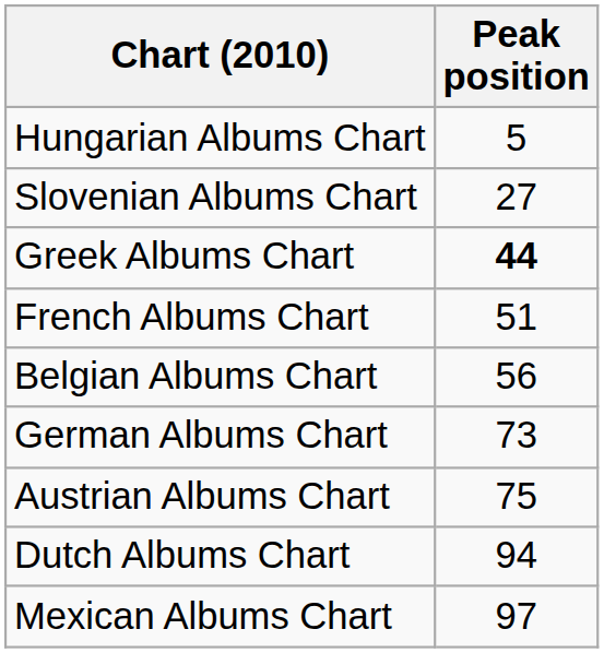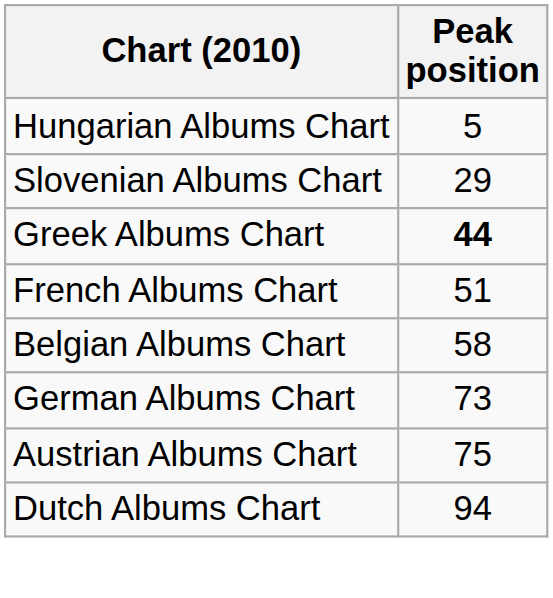Slovenian Albums Chart | Peak position: 27 -> 29
Belgian Albums Chart | Peak position: 56 -> 58
- row: Mexican Albums Chart | 97
